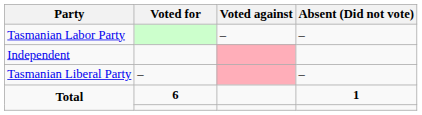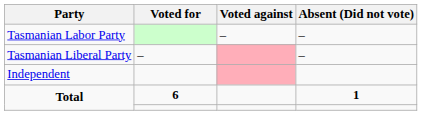rows swapped: Tasmanian Liberal Party <-> Independent
